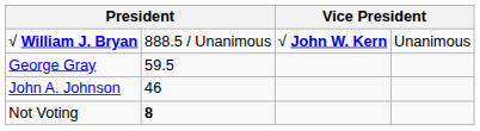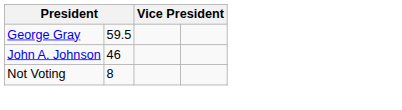- row: √ William J. Bryan | 888.5 / Unanimous | √ John W. Kern | Unanimous
Not Voting | column 2: bold -> normal
